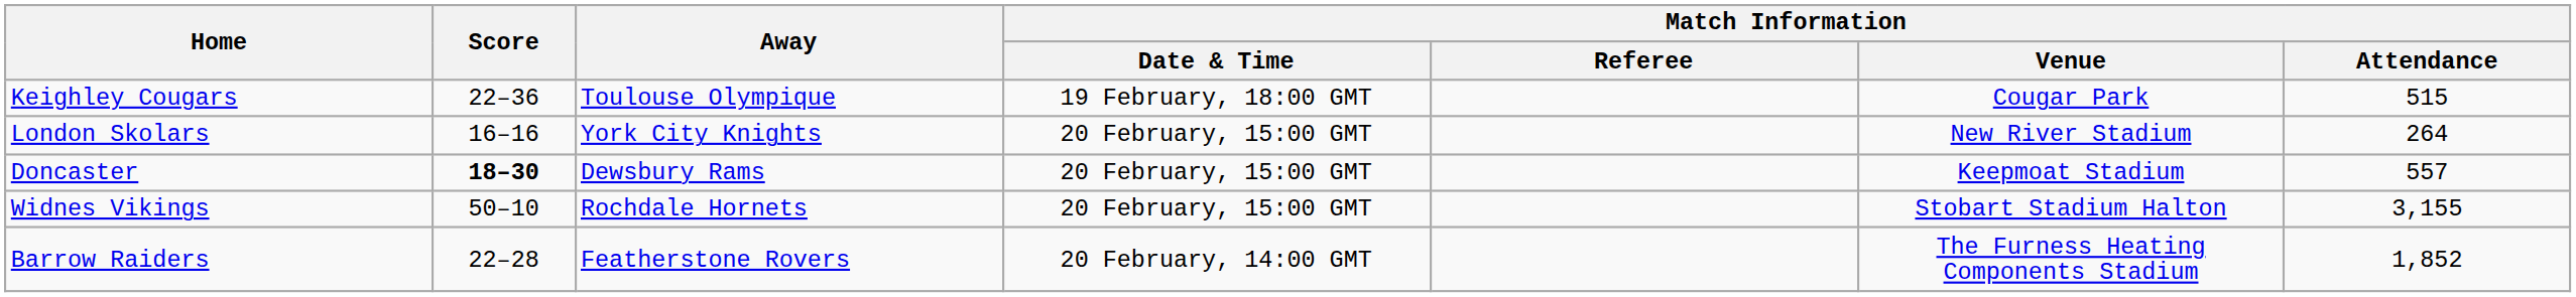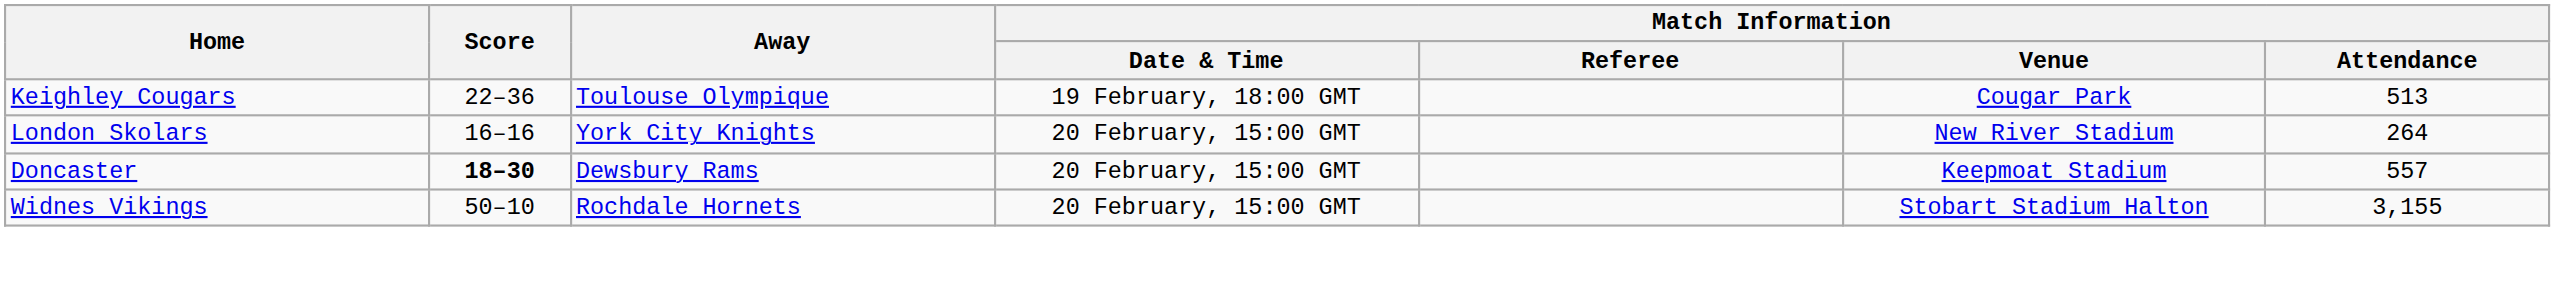Keighley Cougars | Match Information / Attendance: 515 -> 513
- row: Barrow Raiders | 22–28 | Featherstone Rovers | 20 February, 14:00 GMT | The Furness Heating Components Stadium | 1,852
